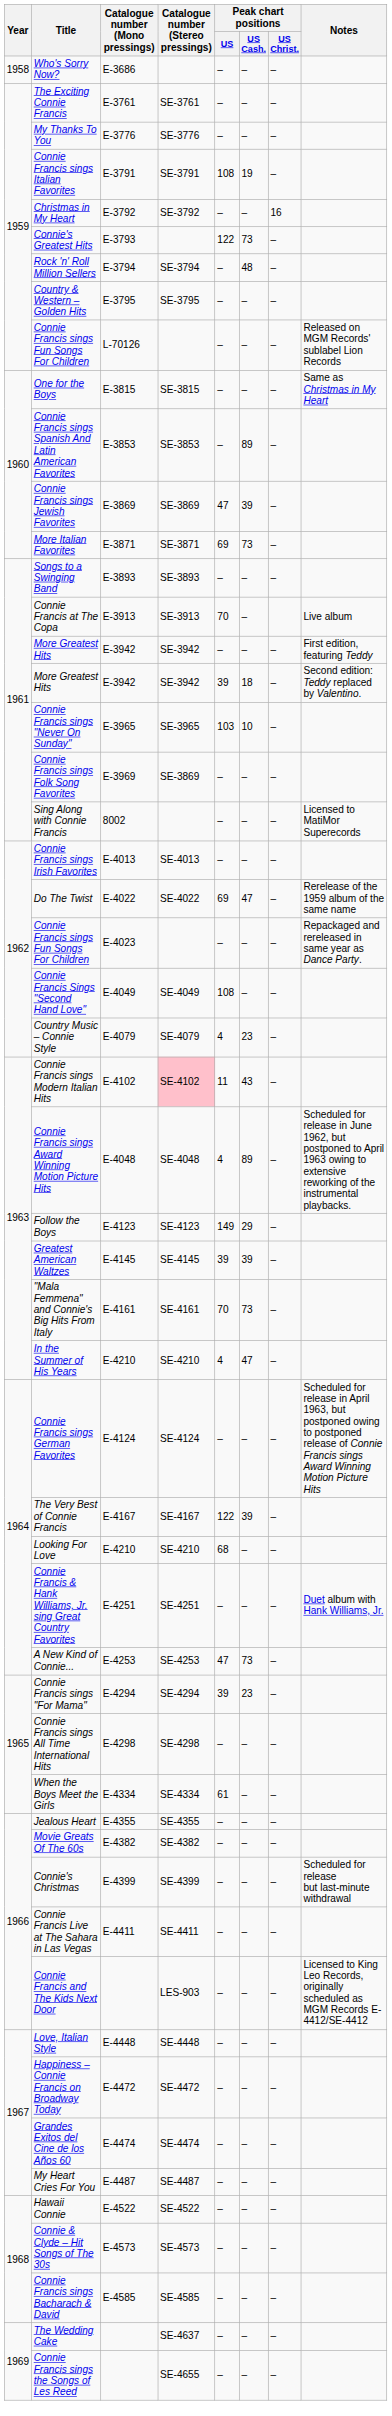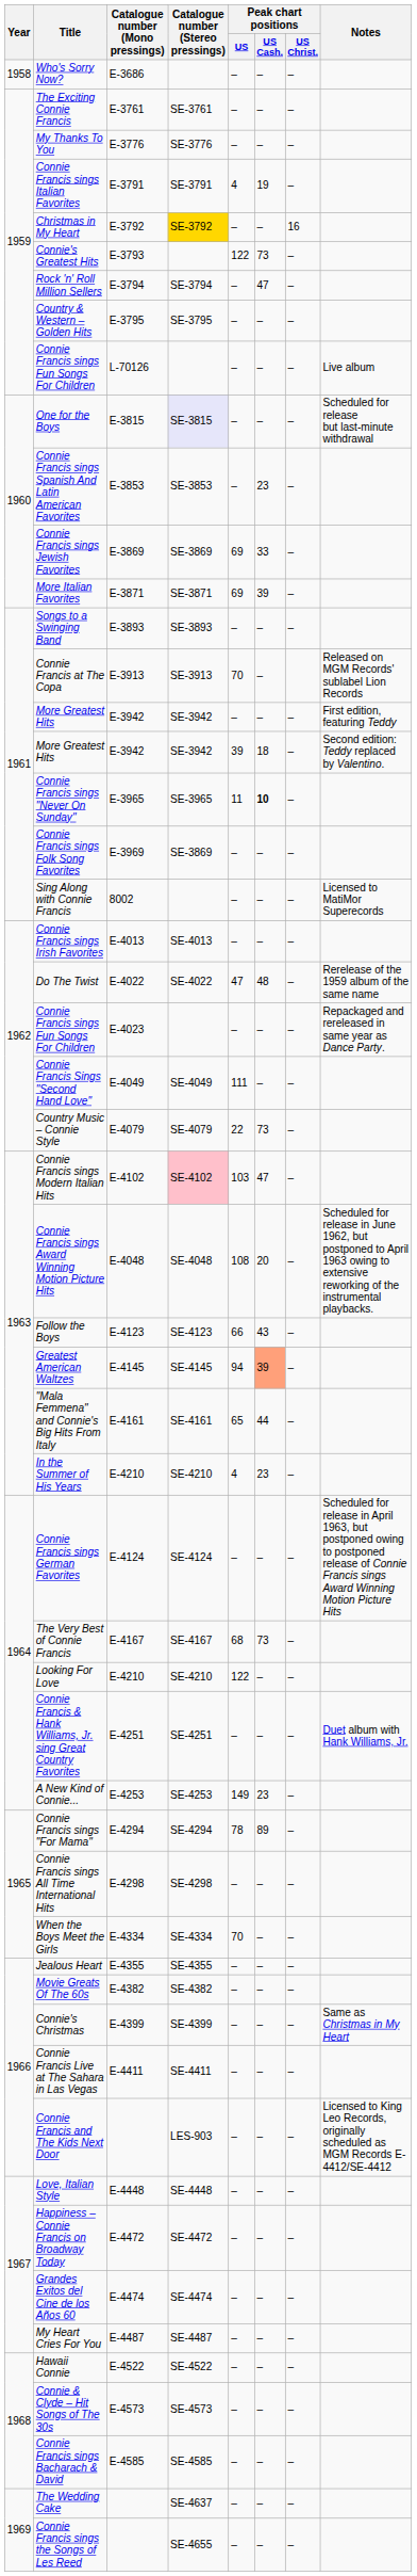Connie Francis sings Italian Favorites | Peak chart positions / US: 108 -> 4
Christmas in My Heart | Catalogue number (Stereo pressings): no background -> gold background
Rock 'n' Roll Million Sellers | Peak chart positions / US Cash.: 48 -> 47
Connie Francis sings Fun Songs For Children / L-70126 | Notes: Released on MGM Records' sublabel Lion Records -> Live album
One for the Boys | Catalogue number (Stereo pressings): no background -> lavender background
One for the Boys | Notes: Same as Christmas in My Heart -> Scheduled for release but last-minute withdrawal
Connie Francis sings Spanish And Latin American Favorites | Peak chart positions / US Cash.: 89 -> 23
Connie Francis sings Jewish Favorites | Peak chart positions / US: 47 -> 69
Connie Francis sings Jewish Favorites | Peak chart positions / US Cash.: 39 -> 33
More Italian Favorites | Peak chart positions / US Cash.: 73 -> 39
Connie Francis at The Copa | Notes: Live album -> Released on MGM Records' sublabel Lion Records
Connie Francis sings "Never On Sunday" | Peak chart positions / US: 103 -> 11
Connie Francis sings "Never On Sunday" | Peak chart positions / US Cash.: normal -> bold
Do The Twist | Peak chart positions / US: 69 -> 47
Do The Twist | Peak chart positions / US Cash.: 47 -> 48
Connie Francis Sings "Second Hand Love" | Peak chart positions / US: 108 -> 111
Country Music – Connie Style | Peak chart positions / US: 4 -> 22
Country Music – Connie Style | Peak chart positions / US Cash.: 23 -> 73
Connie Francis sings Modern Italian Hits | Peak chart positions / US: 11 -> 103
Connie Francis sings Modern Italian Hits | Peak chart positions / US Cash.: 43 -> 47
Connie Francis sings Award Winning Motion Picture Hits | Peak chart positions / US: 4 -> 108
Connie Francis sings Award Winning Motion Picture Hits | Peak chart positions / US Cash.: 89 -> 20
Follow the Boys | Peak chart positions / US: 149 -> 66
Follow the Boys | Peak chart positions / US Cash.: 29 -> 43
Greatest American Waltzes | Peak chart positions / US: 39 -> 94
Greatest American Waltzes | Peak chart positions / US Cash.: no background -> lightsalmon background
"Mala Femmena" and Connie's Big Hits From Italy | Peak chart positions / US: 70 -> 65
"Mala Femmena" and Connie's Big Hits From Italy | Peak chart positions / US Cash.: 73 -> 44
In the Summer of His Years | Peak chart positions / US Cash.: 47 -> 23
The Very Best of Connie Francis | Peak chart positions / US: 122 -> 68
The Very Best of Connie Francis | Peak chart positions / US Cash.: 39 -> 73
Looking For Love | Peak chart positions / US: 68 -> 122
A New Kind of Connie... | Peak chart positions / US: 47 -> 149
A New Kind of Connie... | Peak chart positions / US Cash.: 73 -> 23
Connie Francis sings "For Mama" | Peak chart positions / US: 39 -> 78
Connie Francis sings "For Mama" | Peak chart positions / US Cash.: 23 -> 89
When the Boys Meet the Girls | Peak chart positions / US: 61 -> 70
Connie's Christmas | Notes: Scheduled for release but last-minute withdrawal -> Same as Christmas in My Heart
